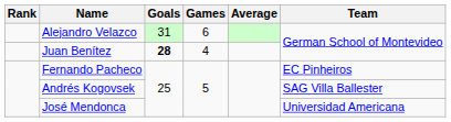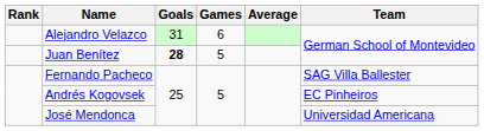Juan Benítez | Games: 4 -> 5
Fernando Pacheco | Team: EC Pinheiros -> SAG Villa Ballester
Andrés Kogovsek | Team: SAG Villa Ballester -> EC Pinheiros
